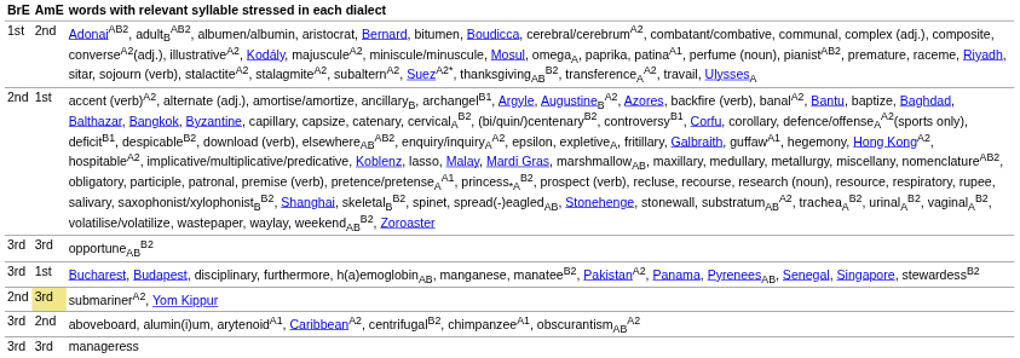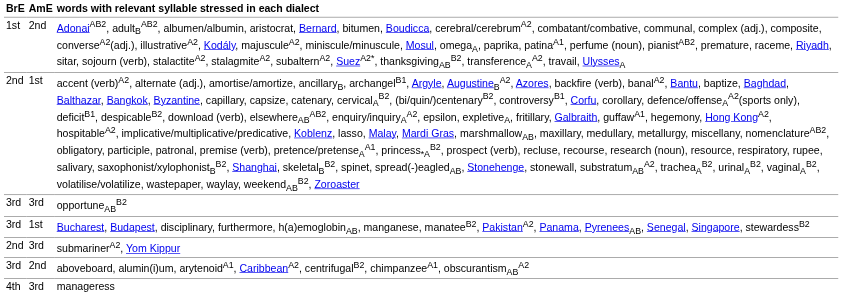submarinerA2, Yom Kippur | AmE: khaki background -> no background
manageress | BrE: 3rd -> 4th
